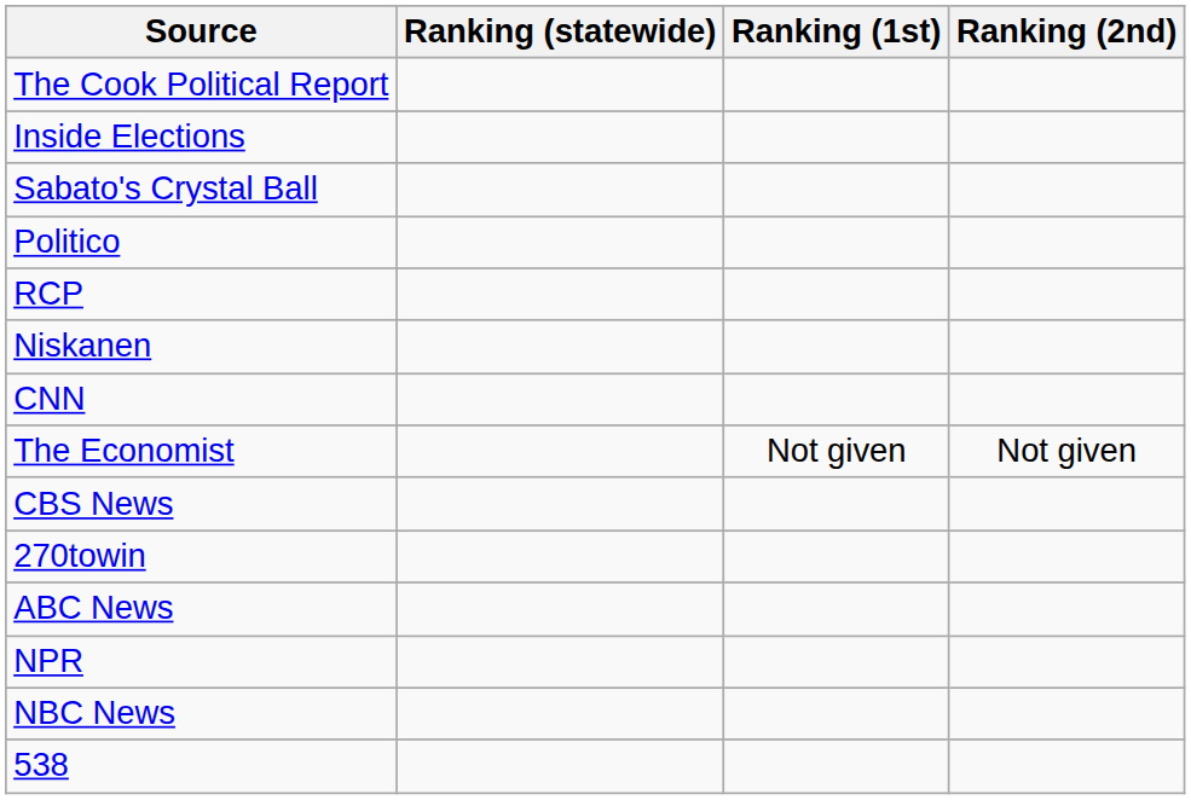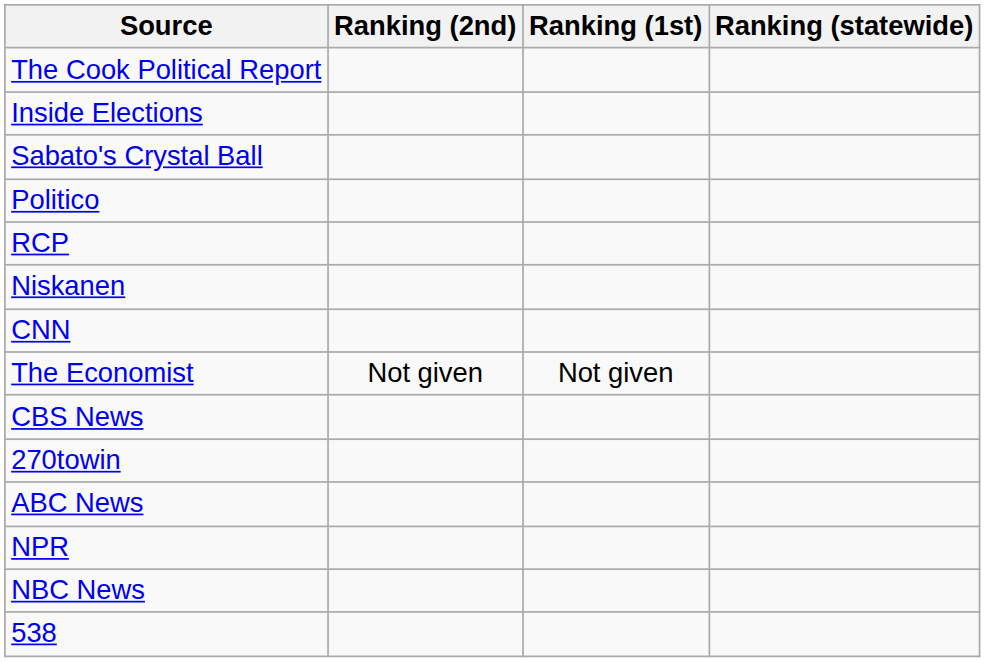columns swapped: Ranking (statewide) <-> Ranking (2nd)
